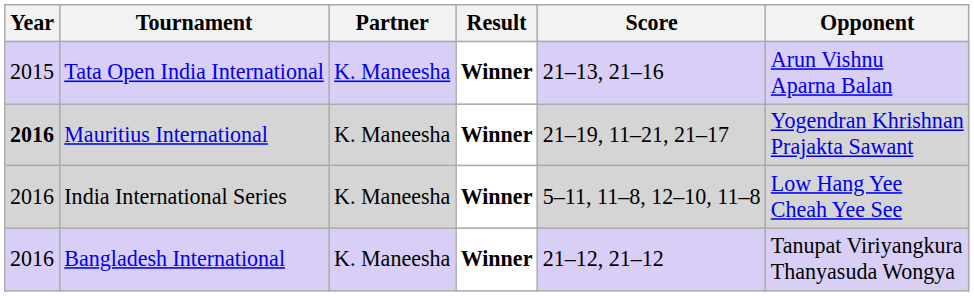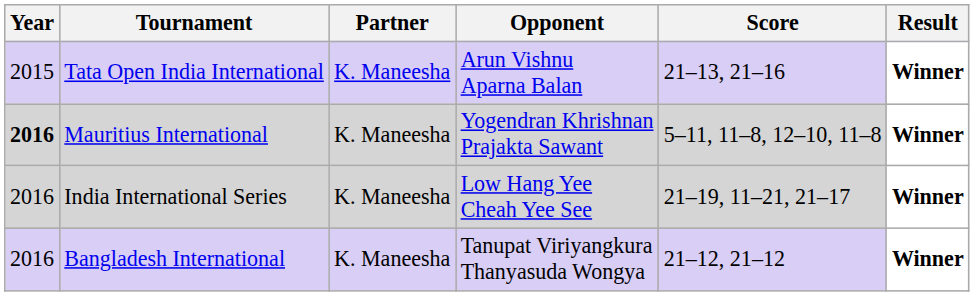columns swapped: Opponent <-> Result
Mauritius International | Score: 21–19, 11–21, 21–17 -> 5–11, 11–8, 12–10, 11–8
India International Series | Score: 5–11, 11–8, 12–10, 11–8 -> 21–19, 11–21, 21–17
